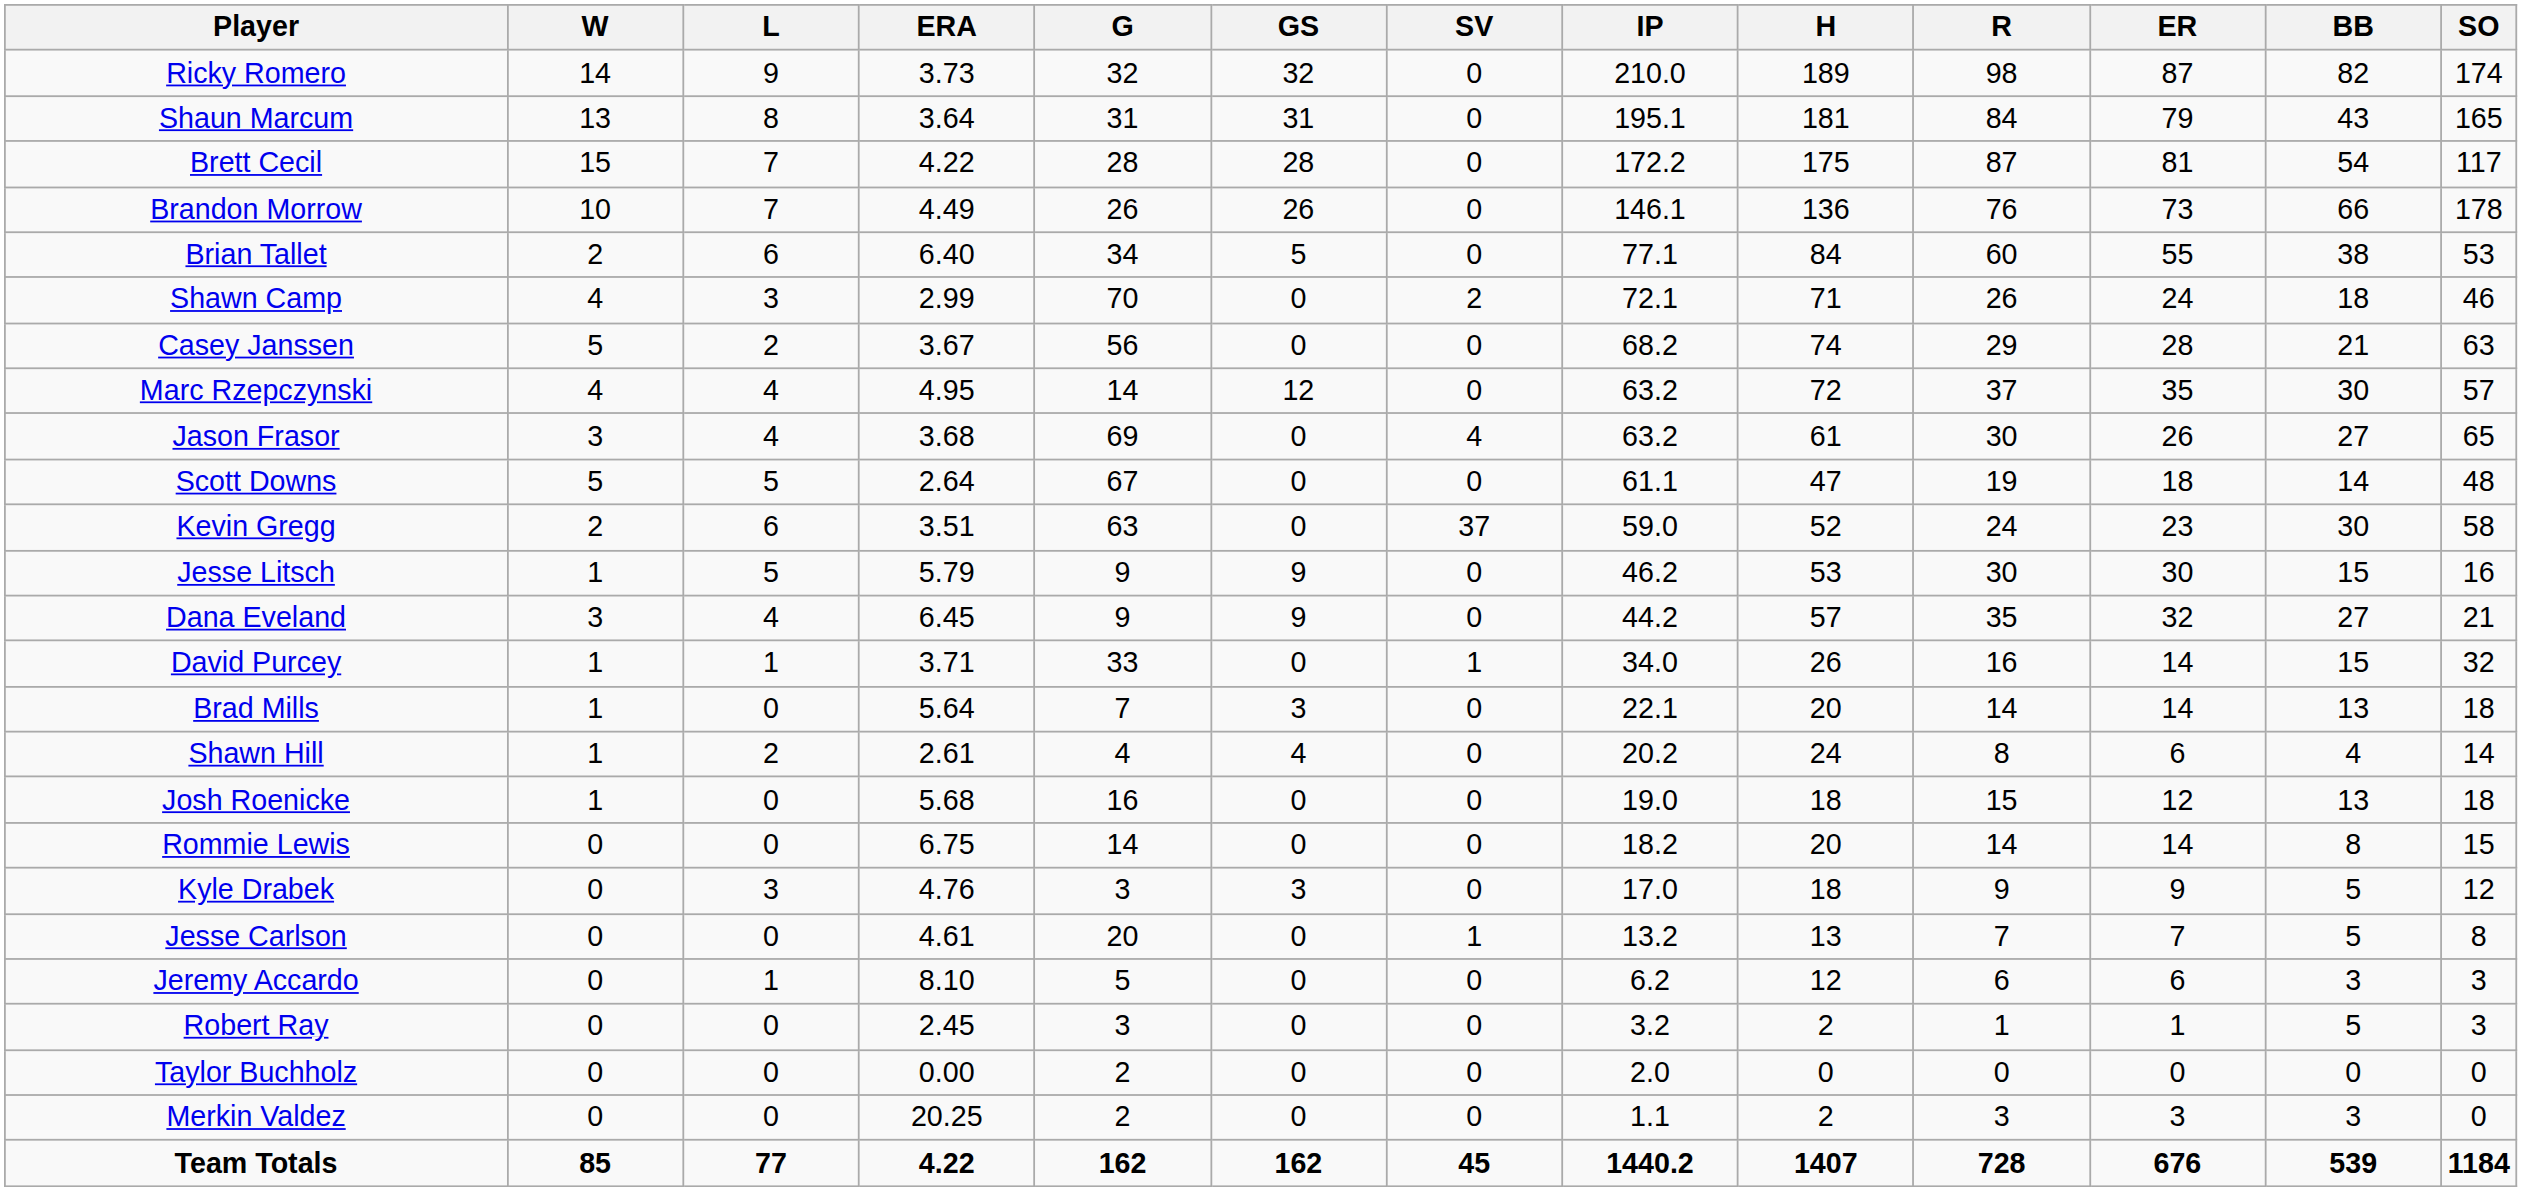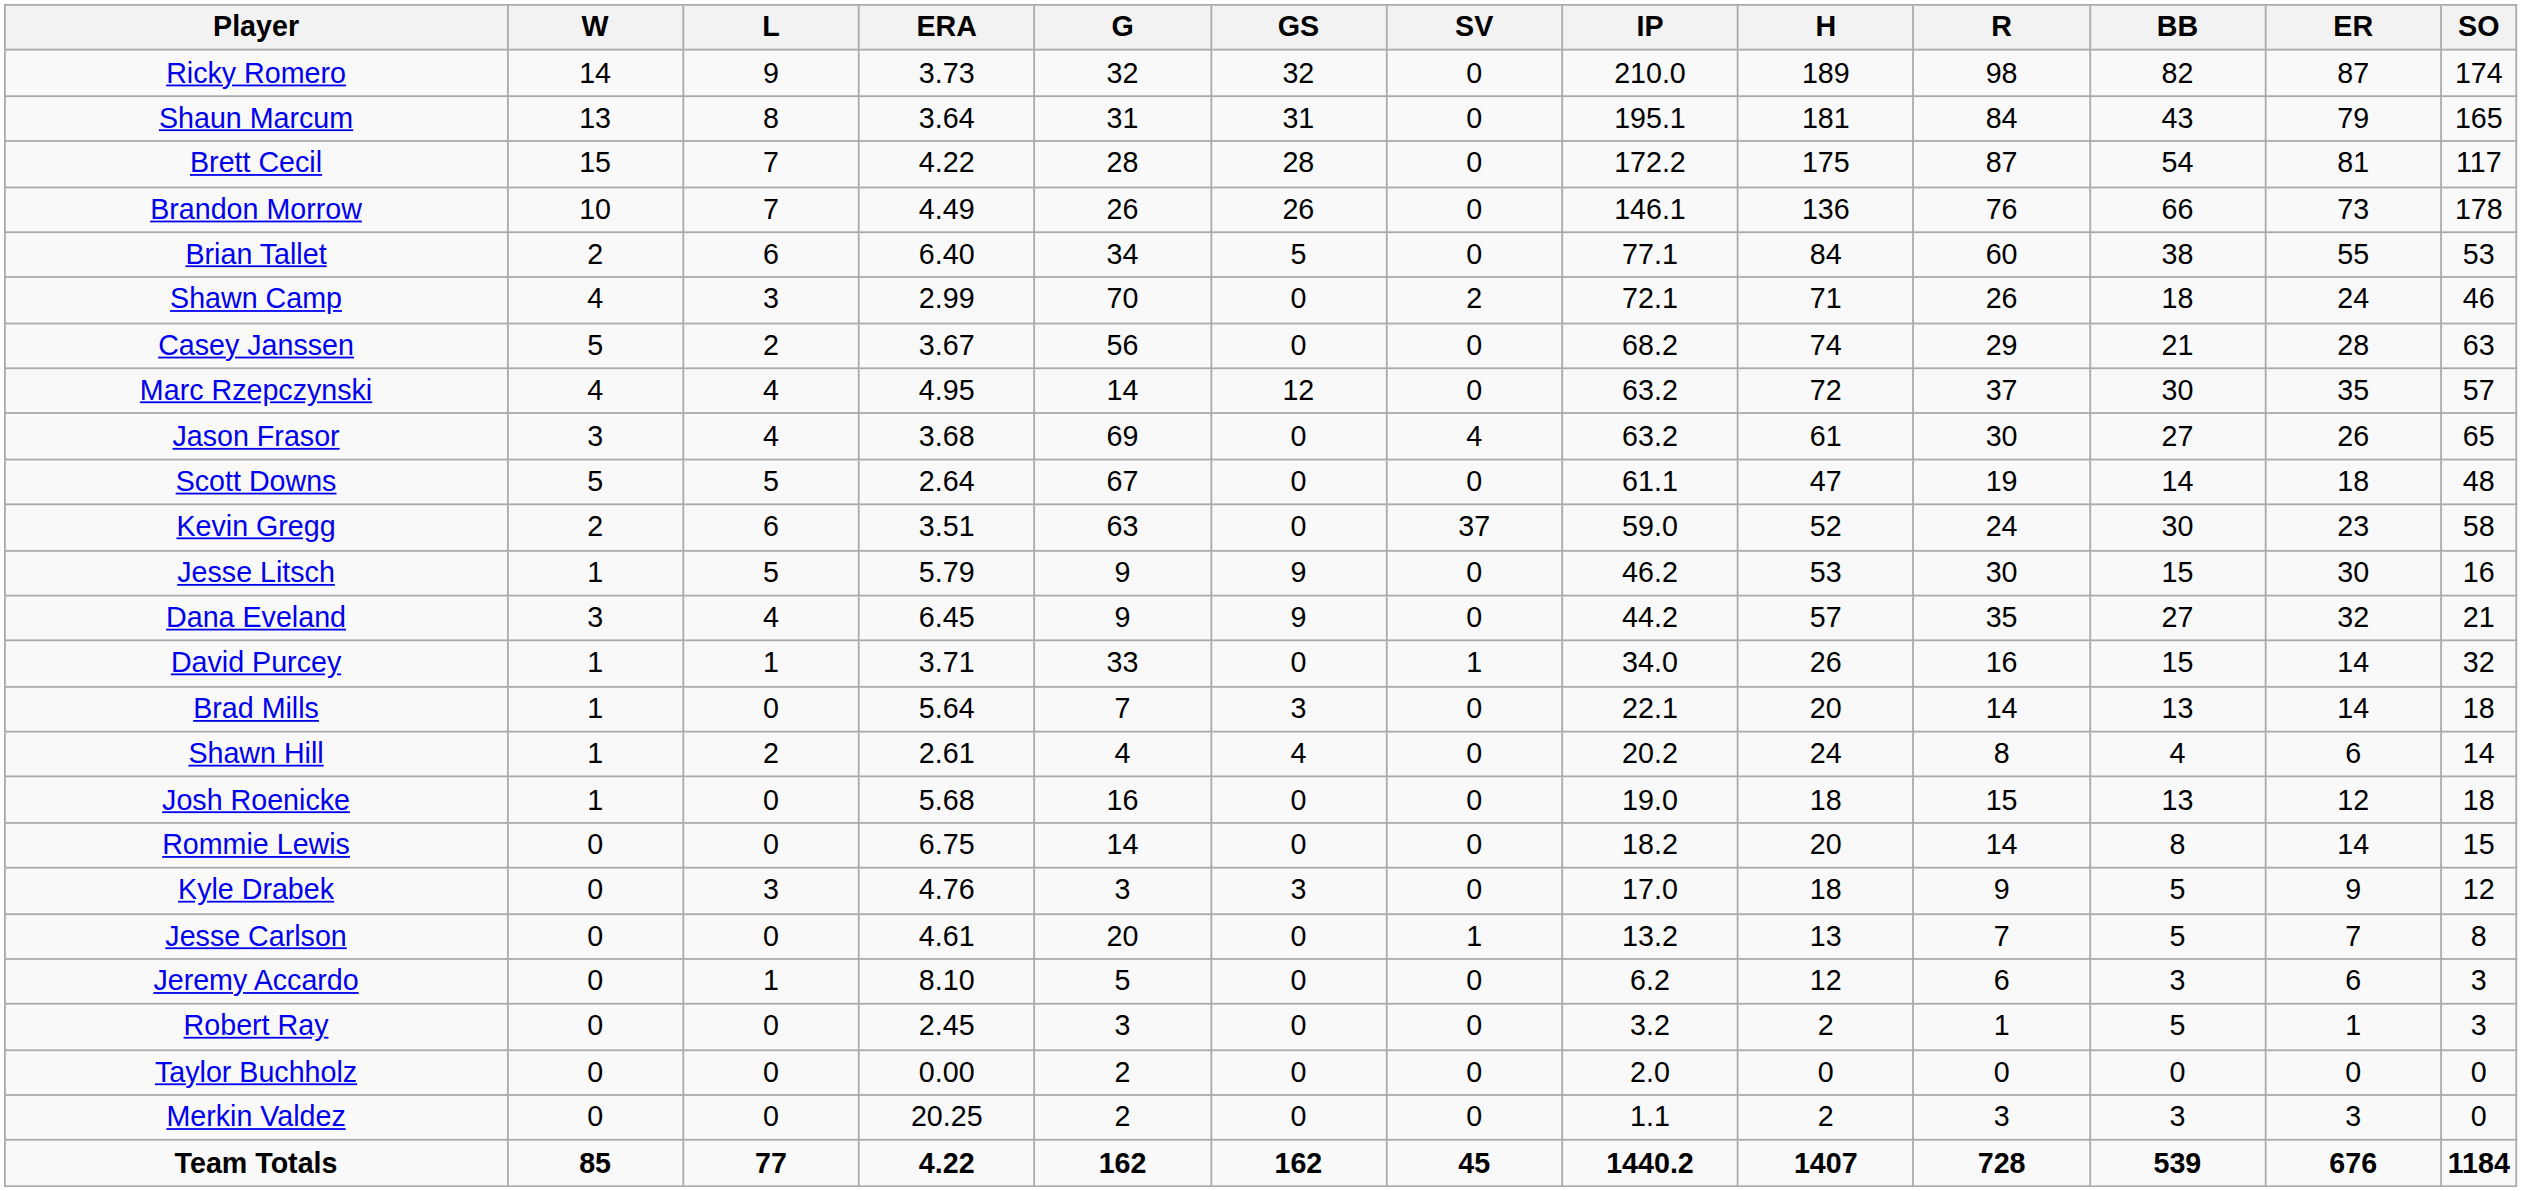columns swapped: ER <-> BB
